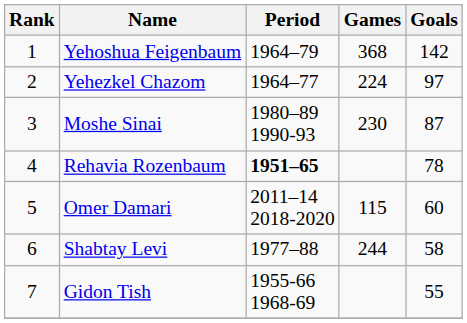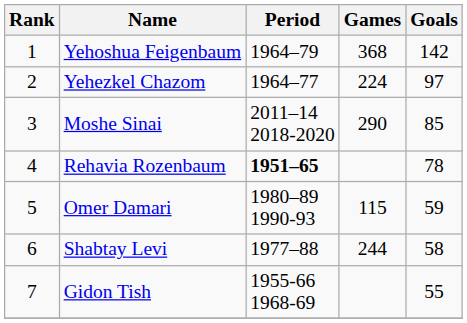Moshe Sinai | Period: 1980–89 1990-93 -> 2011–14 2018-2020
Moshe Sinai | Games: 230 -> 290
Moshe Sinai | Goals: 87 -> 85
Omer Damari | Period: 2011–14 2018-2020 -> 1980–89 1990-93
Omer Damari | Goals: 60 -> 59
